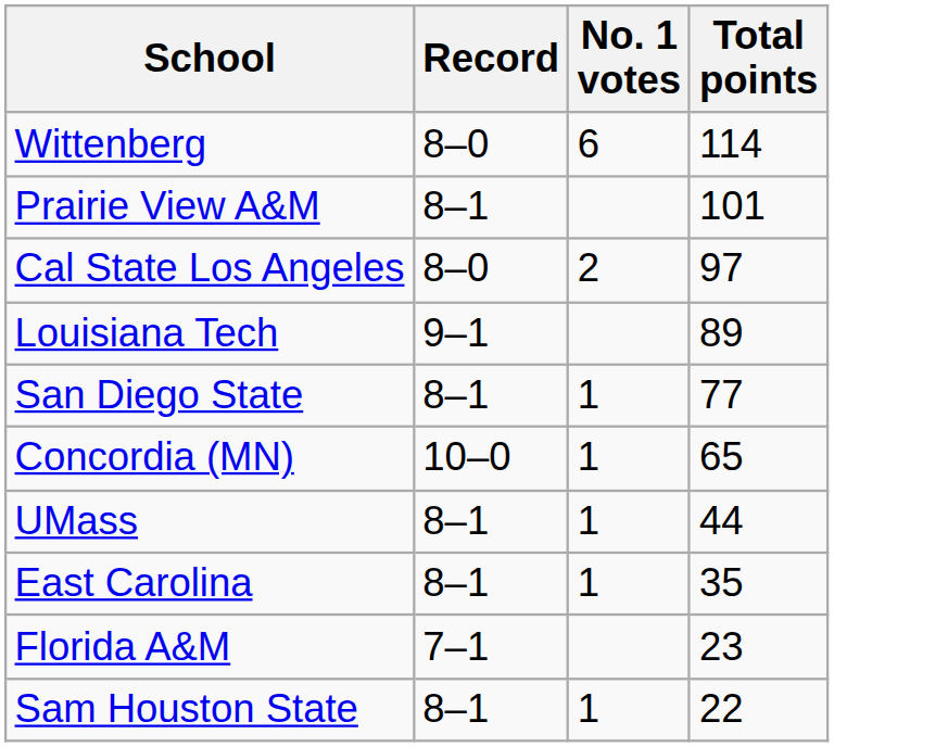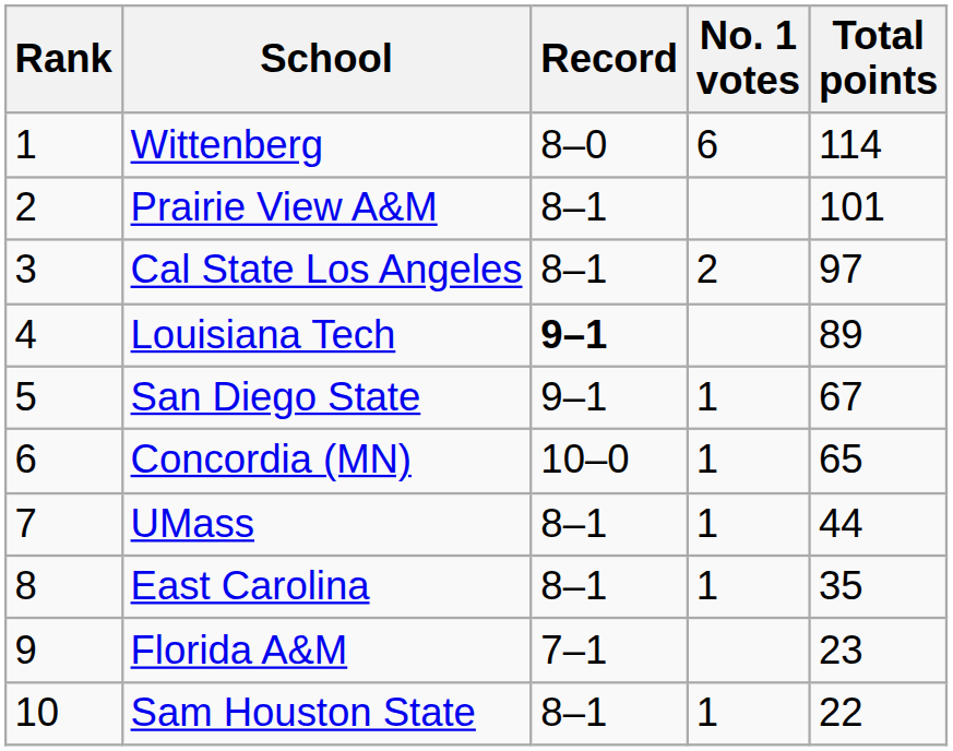+ column: Rank | 1 | 2 | 3 | 4 | 5 | 6 | 7 | 8 | 9 | 10
Cal State Los Angeles | Record: 8–0 -> 8–1
Louisiana Tech | Record: normal -> bold
San Diego State | Record: 8–1 -> 9–1
San Diego State | Total points: 77 -> 67
